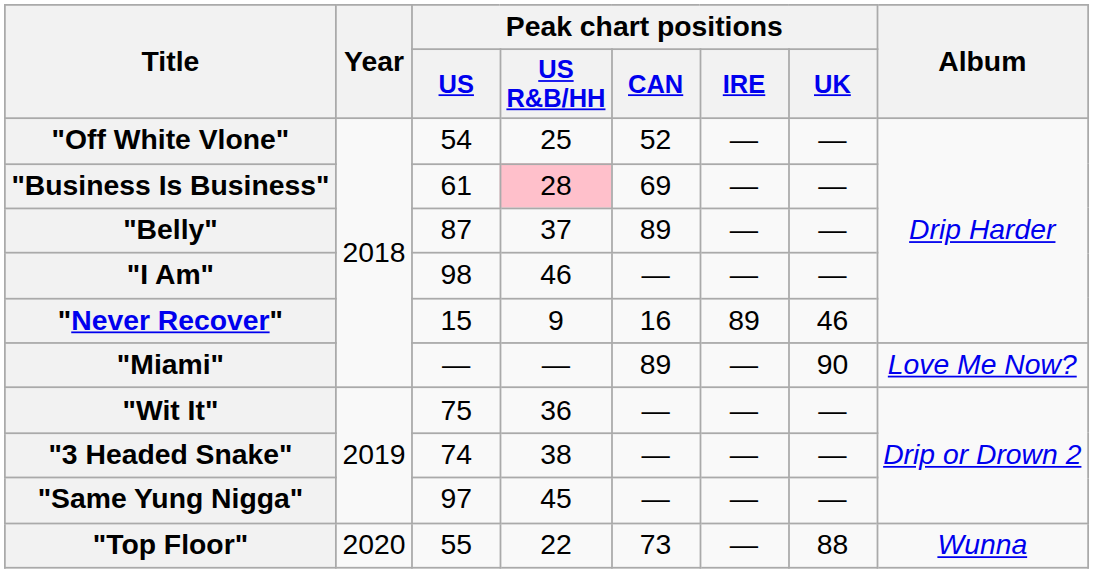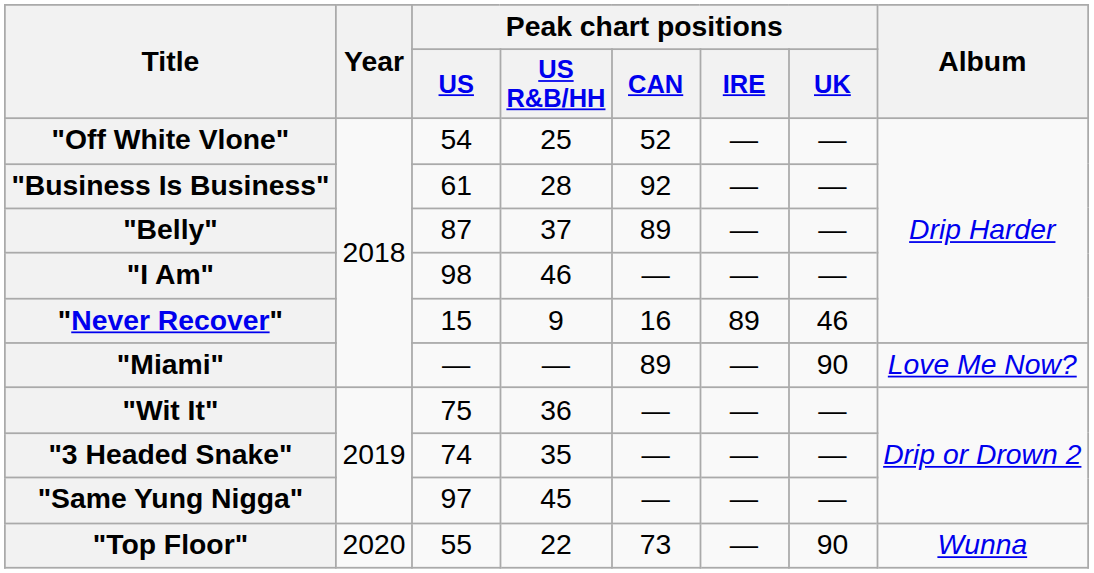"Business Is Business" | Peak chart positions / US R&B/HH: pink background -> no background
"Business Is Business" | Peak chart positions / CAN: 69 -> 92
"3 Headed Snake" | Peak chart positions / US R&B/HH: 38 -> 35
"Top Floor" | Peak chart positions / UK: 88 -> 90
